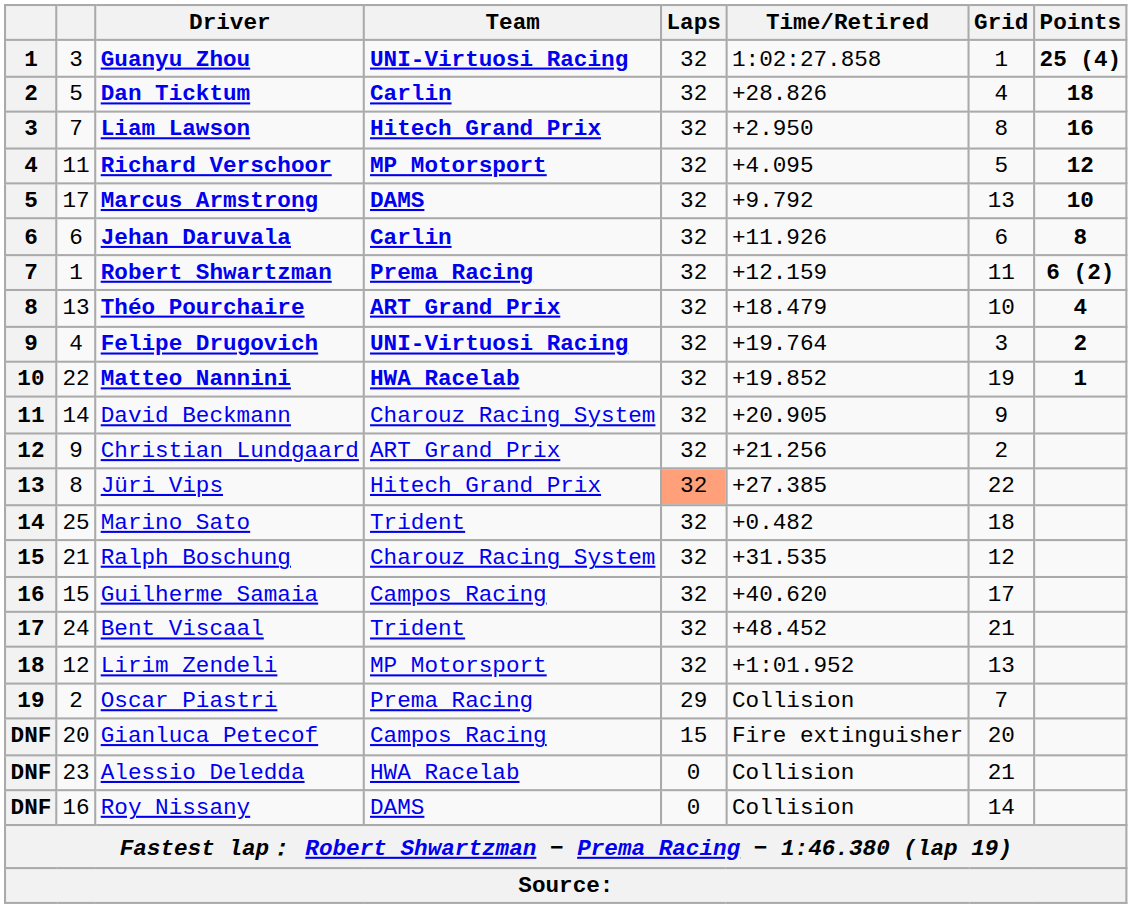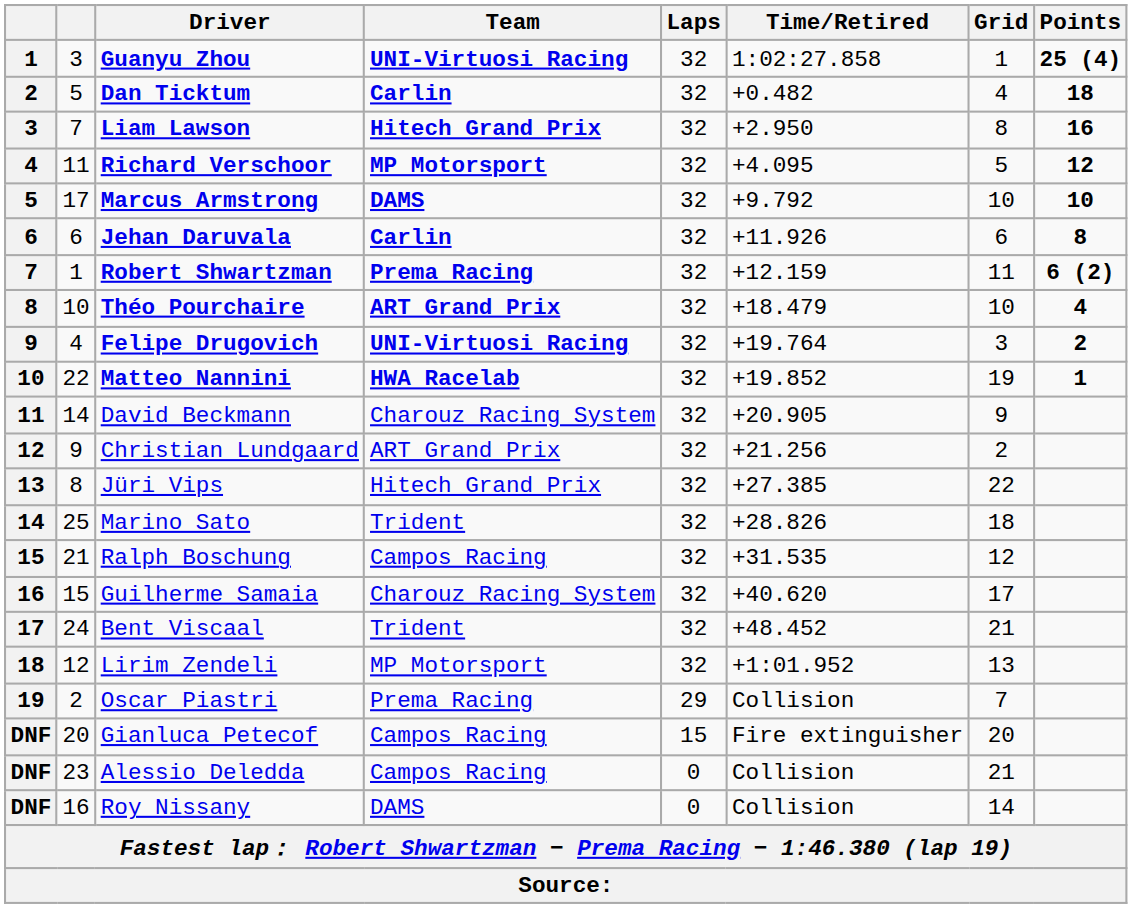Dan Ticktum | Time/Retired: +28.826 -> +0.482
Marcus Armstrong | Grid: 13 -> 10
Théo Pourchaire | column 2: 13 -> 10
Jüri Vips | Laps: lightsalmon background -> no background
Marino Sato | Time/Retired: +0.482 -> +28.826
Ralph Boschung | Team: Charouz Racing System -> Campos Racing
Guilherme Samaia | Team: Campos Racing -> Charouz Racing System
Alessio Deledda | Team: HWA Racelab -> Campos Racing
